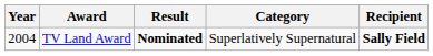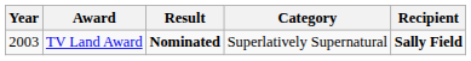TV Land Award | Year: 2004 -> 2003
